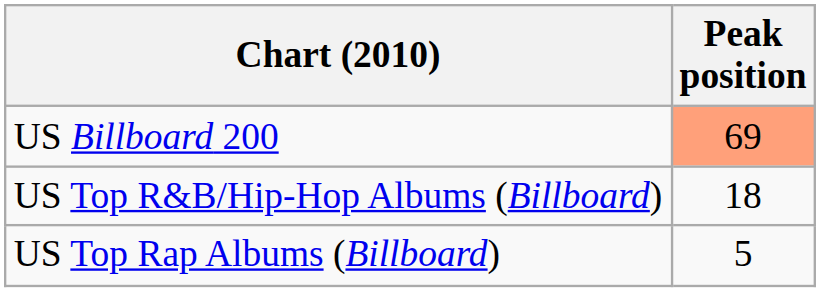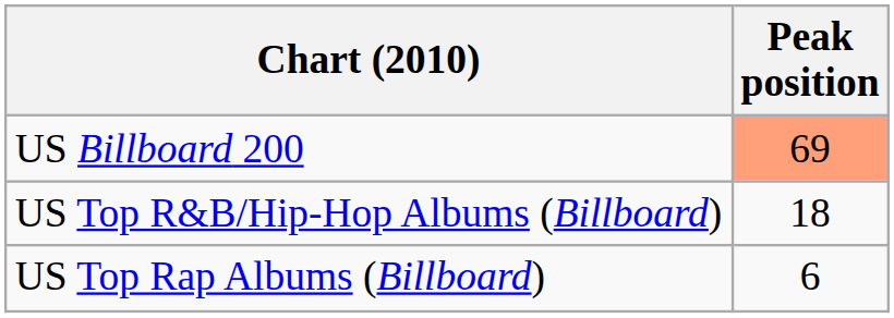US Top Rap Albums (Billboard) | Peak position: 5 -> 6
